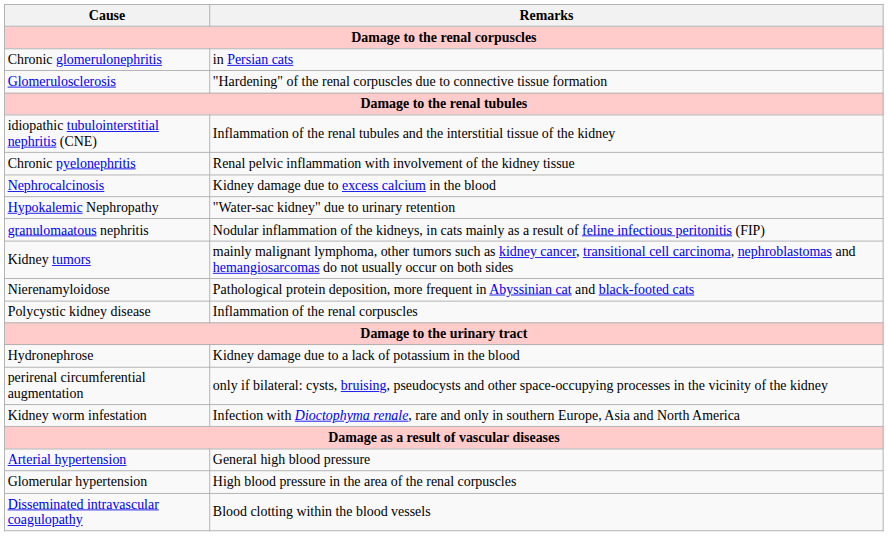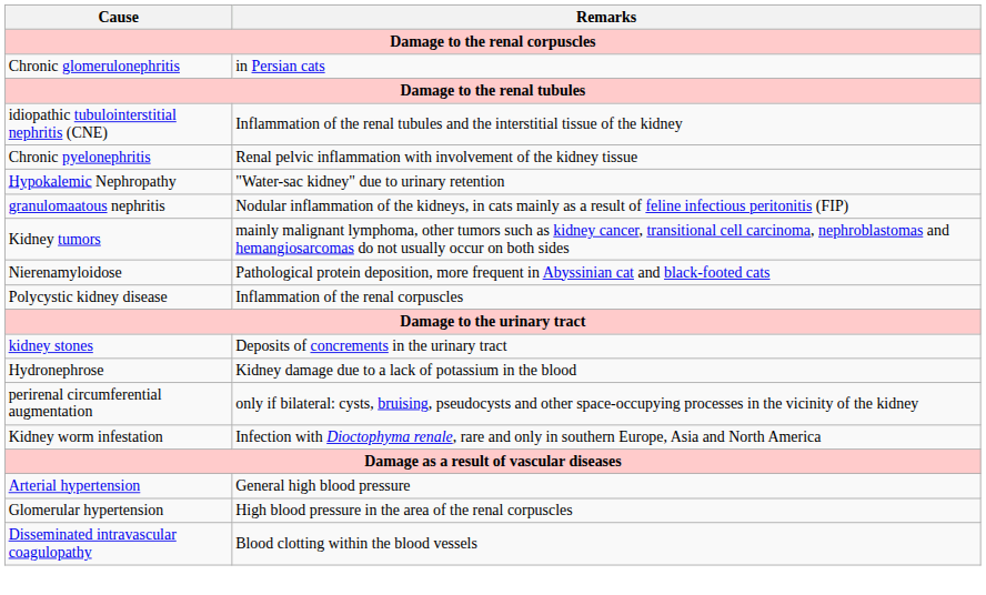- row: Glomerulosclerosis | "Hardening" of the renal corpuscles due to connective tissue formation
- row: Nephrocalcinosis | Kidney damage due to excess calcium in the blood
+ row: kidney stones | Deposits of concrements in the urinary tract
